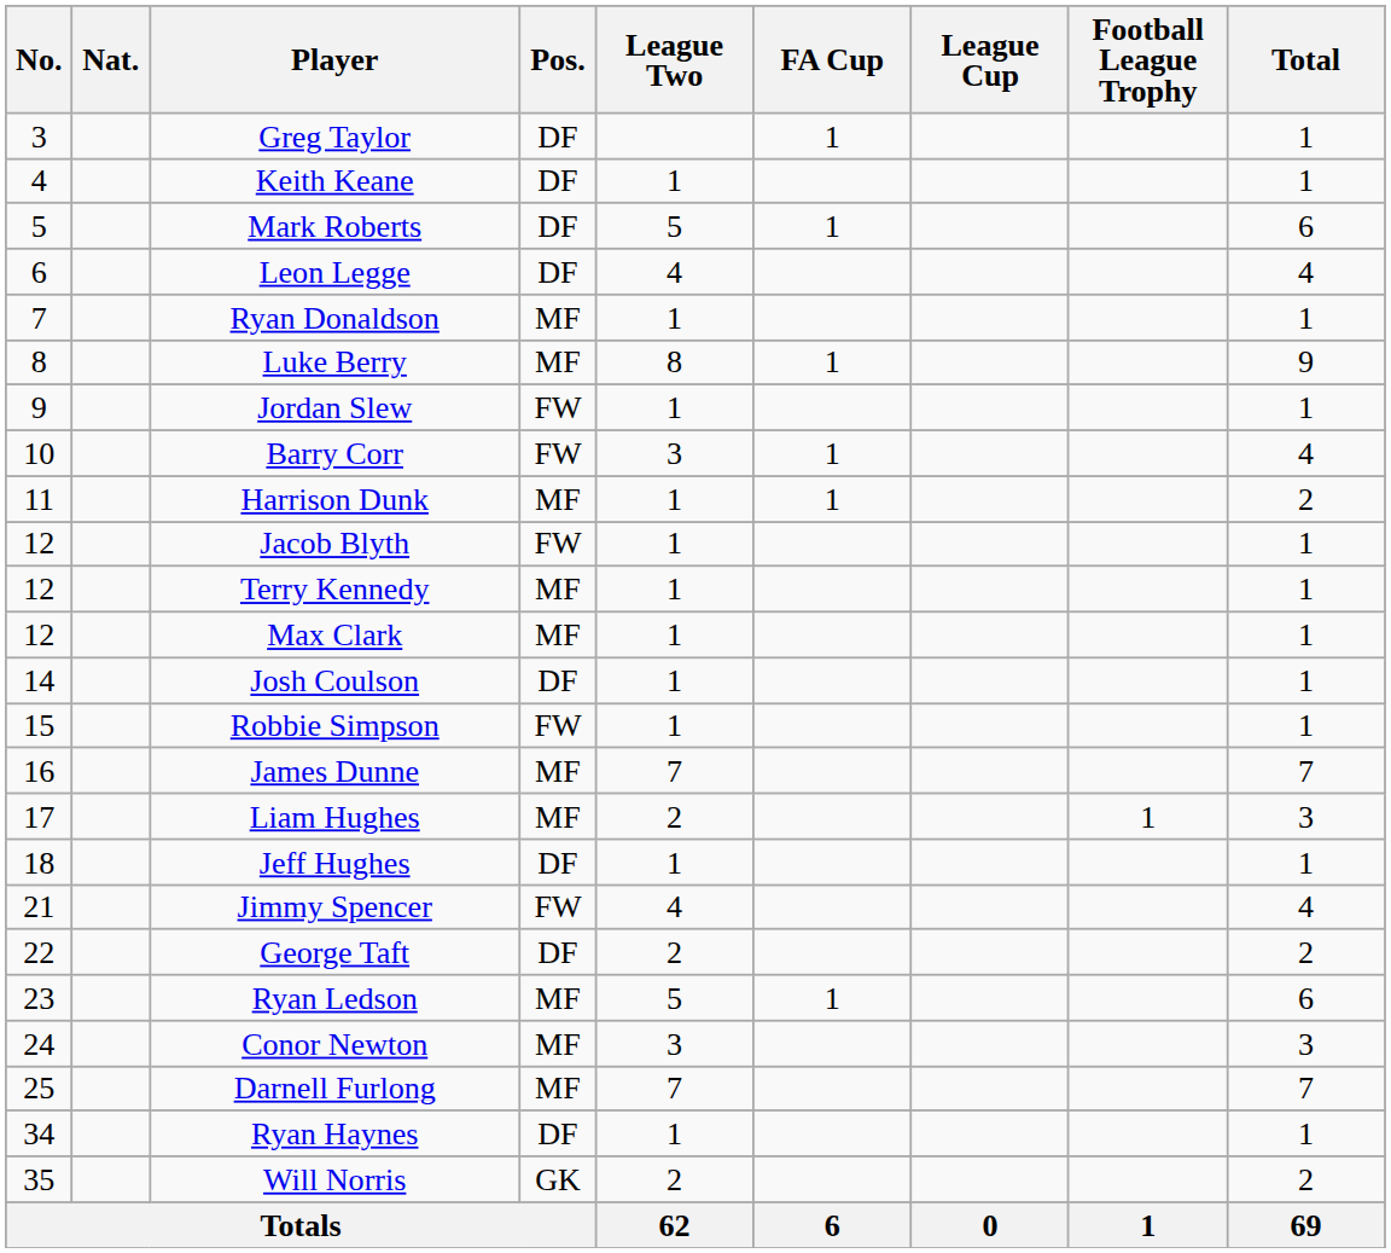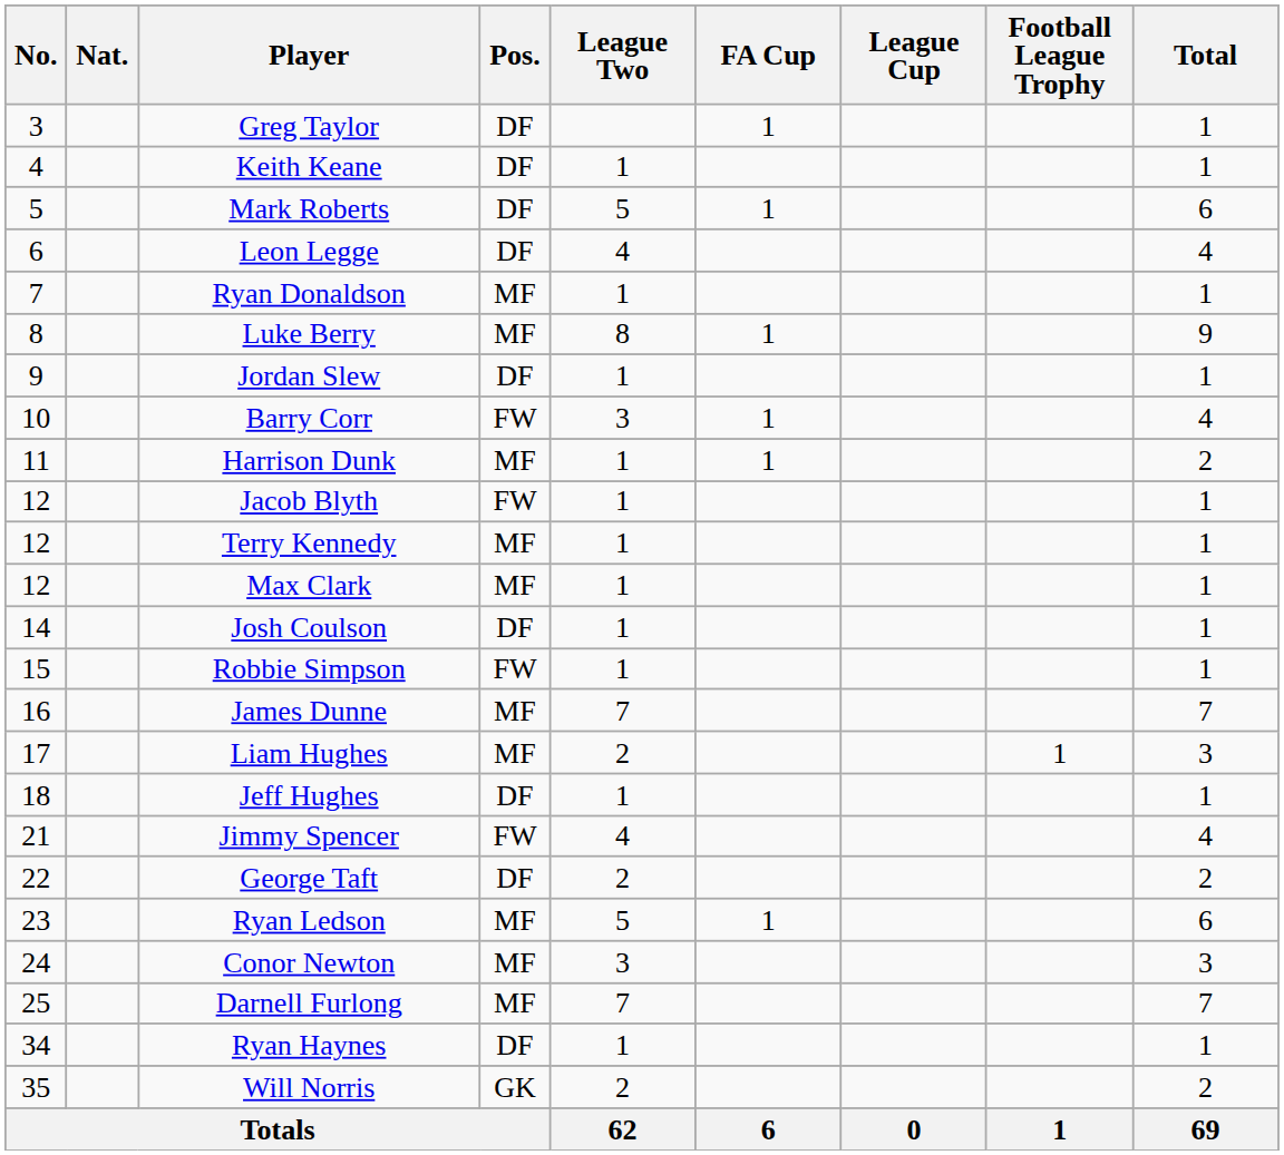Jordan Slew | Pos.: FW -> DF
